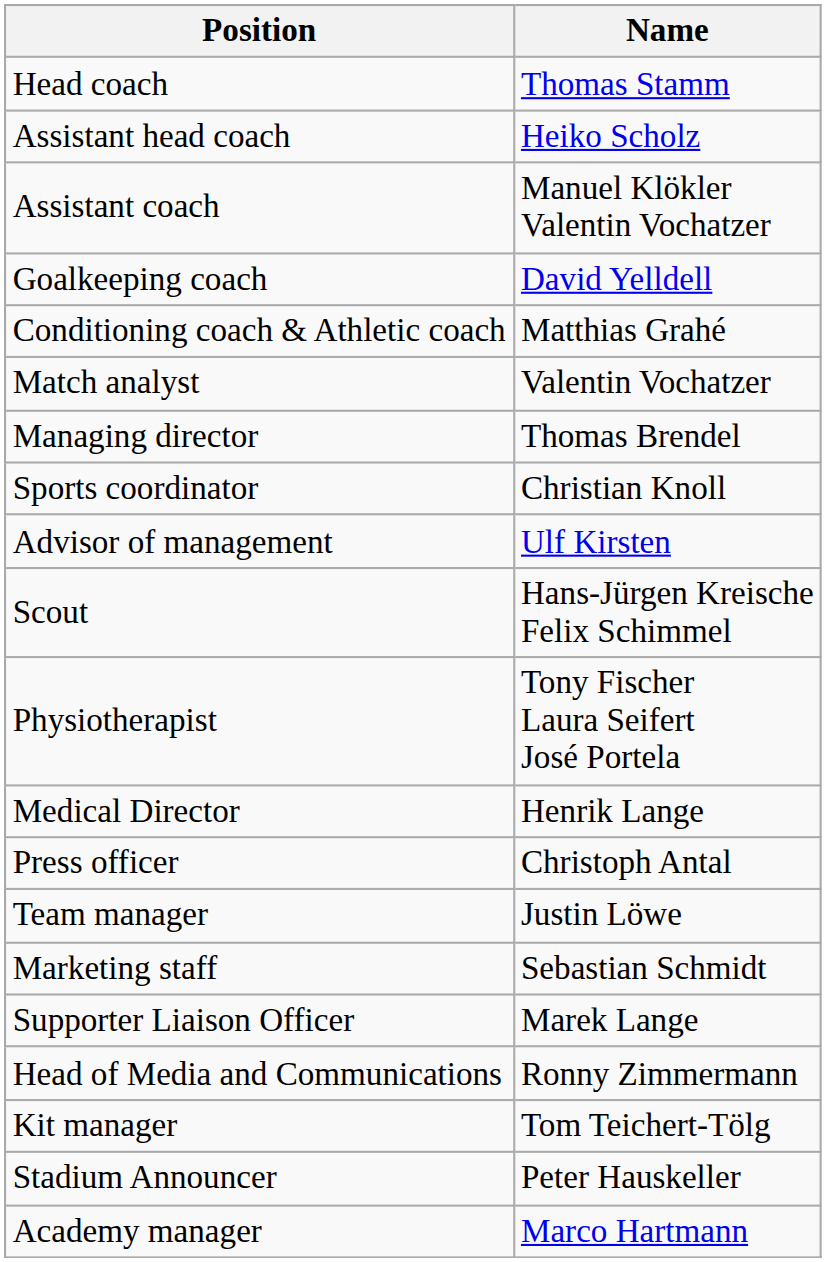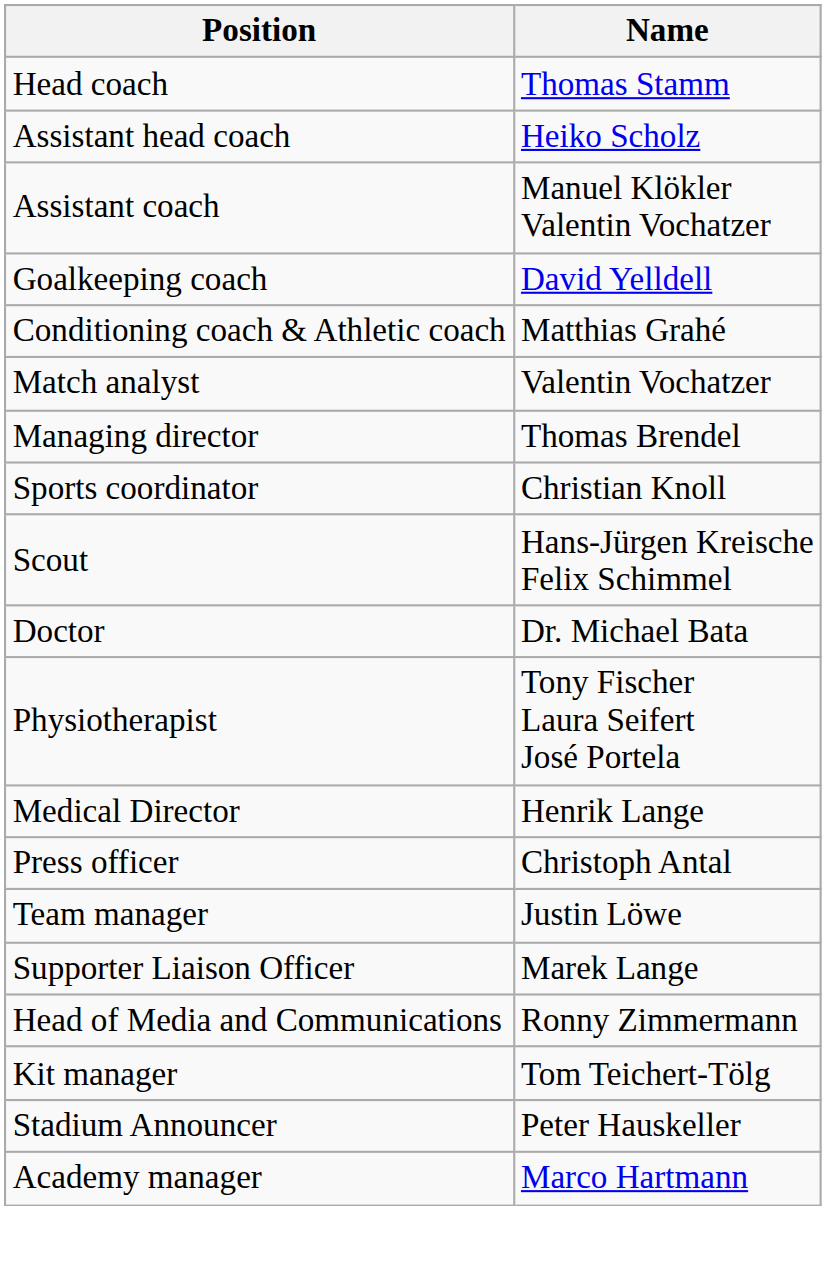- row: Advisor of management | Ulf Kirsten
+ row: Doctor | Dr. Michael Bata
- row: Marketing staff | Sebastian Schmidt
